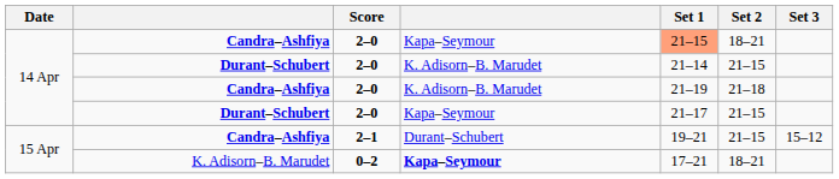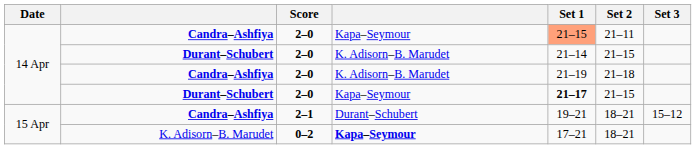Candra–Ashfiya / Kapa–Seymour | Set 2: 18–21 -> 21–11
Durant–Schubert / Kapa–Seymour | Set 1: normal -> bold
Candra–Ashfiya / Durant–Schubert | Set 2: 21–15 -> 18–21
